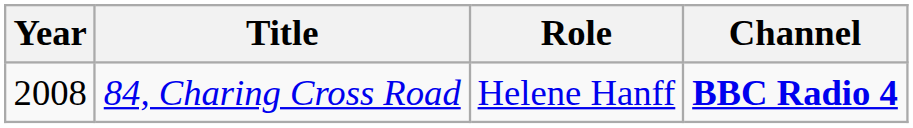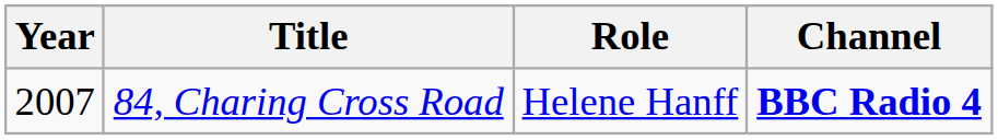84, Charing Cross Road | Year: 2008 -> 2007
